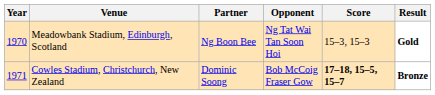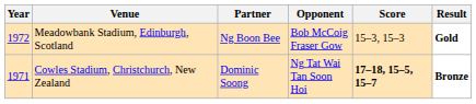Meadowbank Stadium, Edinburgh, Scotland | Year: 1970 -> 1972
Meadowbank Stadium, Edinburgh, Scotland | Opponent: Ng Tat Wai Tan Soon Hoi -> Bob McCoig Fraser Gow
Cowles Stadium, Christchurch, New Zealand | Opponent: Bob McCoig Fraser Gow -> Ng Tat Wai Tan Soon Hoi
